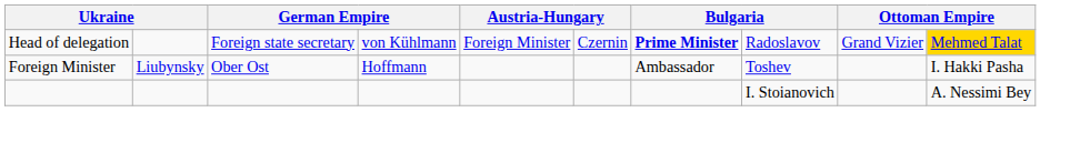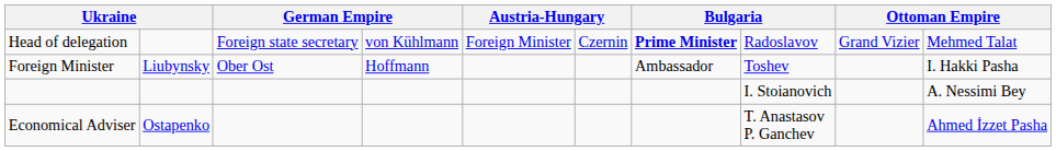Head of delegation | column 10: gold background -> no background
+ row: Economical Adviser | Ostapenko | T. Anastasov P. Ganchev | Ahmed İzzet Pasha
